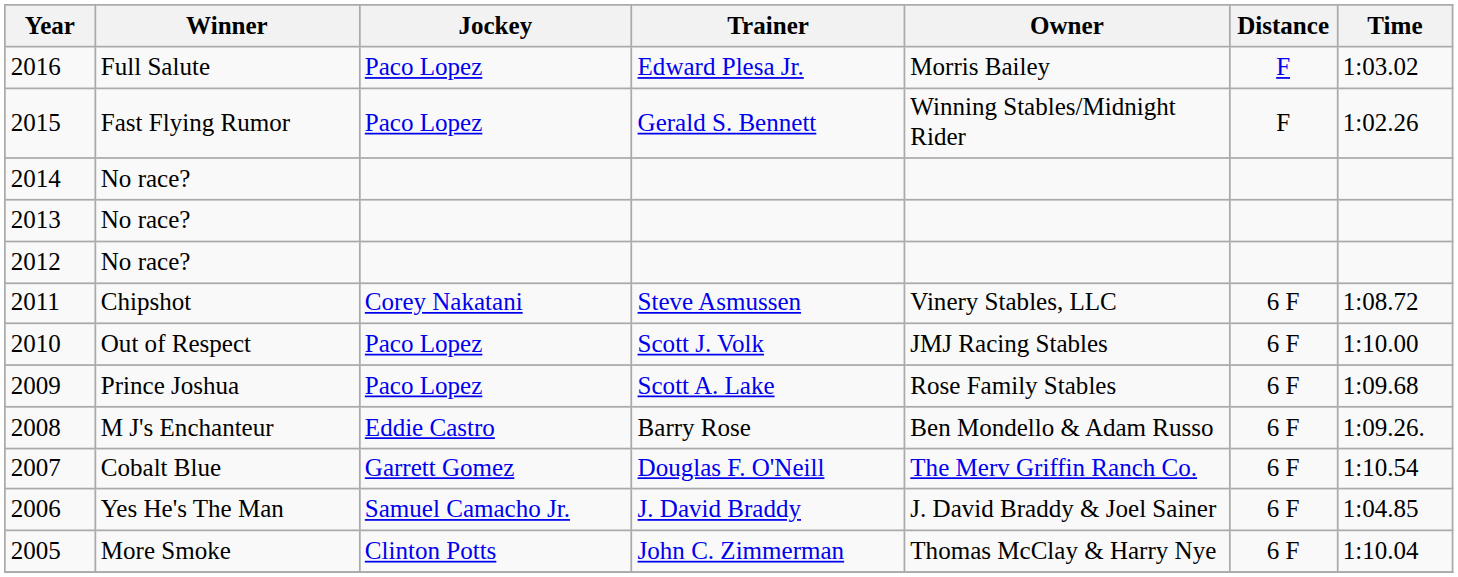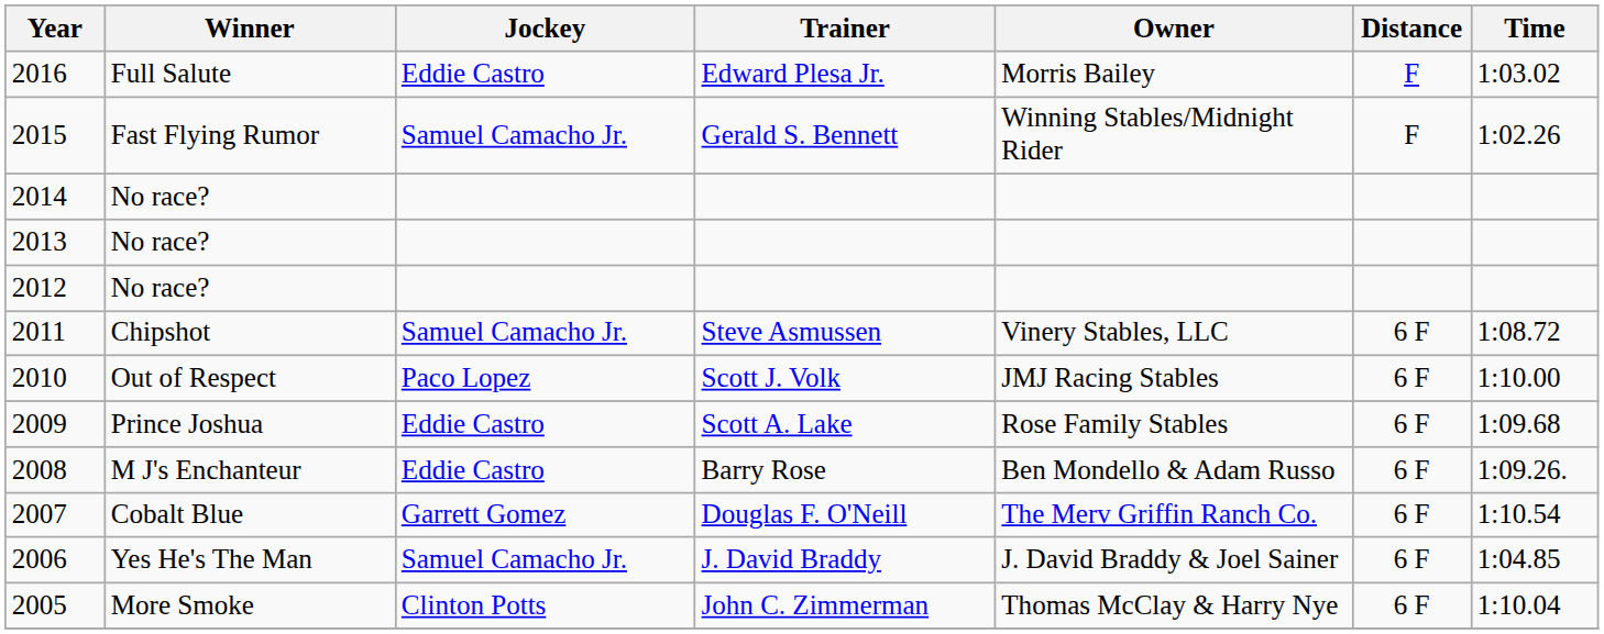2016 | Jockey: Paco Lopez -> Eddie Castro
2015 | Jockey: Paco Lopez -> Samuel Camacho Jr.
2011 | Jockey: Corey Nakatani -> Samuel Camacho Jr.
2009 | Jockey: Paco Lopez -> Eddie Castro
